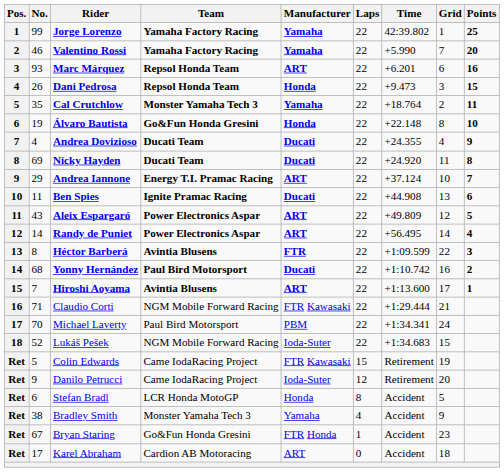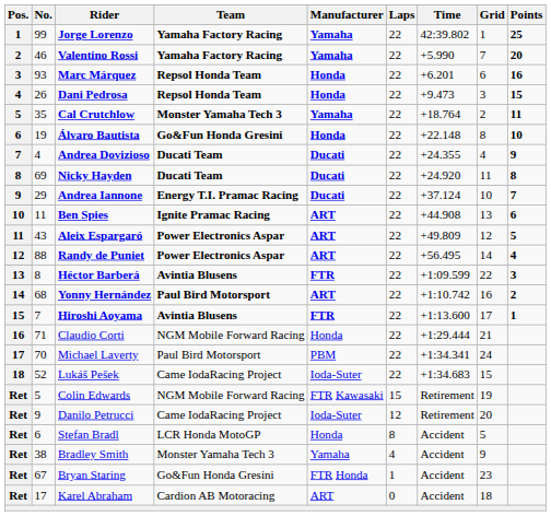Marc Márquez | Manufacturer: ART -> Honda
Andrea Iannone | Manufacturer: ART -> Ducati
Ben Spies | Manufacturer: Ducati -> ART
Randy de Puniet | No.: 14 -> 88
Yonny Hernández | Manufacturer: Ducati -> ART
Hiroshi Aoyama | Manufacturer: ART -> FTR
Claudio Corti | Manufacturer: FTR Kawasaki -> Honda
Lukáš Pešek | Team: NGM Mobile Forward Racing -> Came IodaRacing Project
Colin Edwards | Team: Came IodaRacing Project -> NGM Mobile Forward Racing
